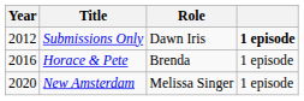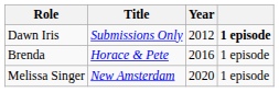columns swapped: Year <-> Role
